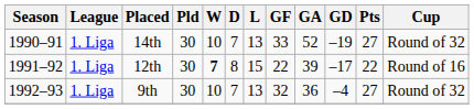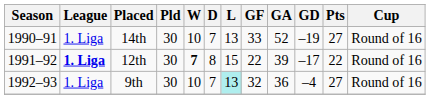14th | Cup: Round of 32 -> Round of 16
12th | League: normal -> bold
9th | L: no background -> paleturquoise background
9th | Cup: Round of 32 -> Round of 16
